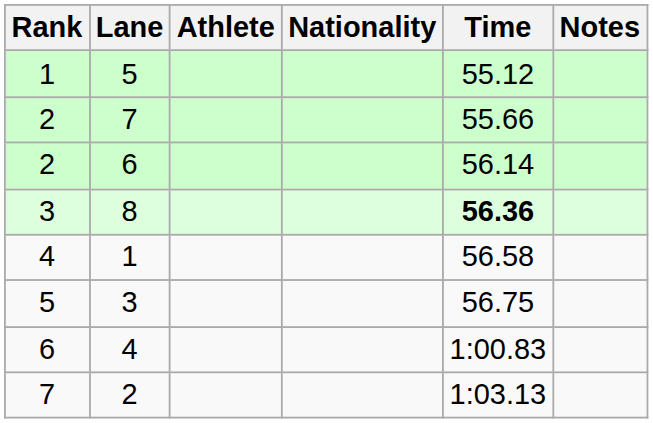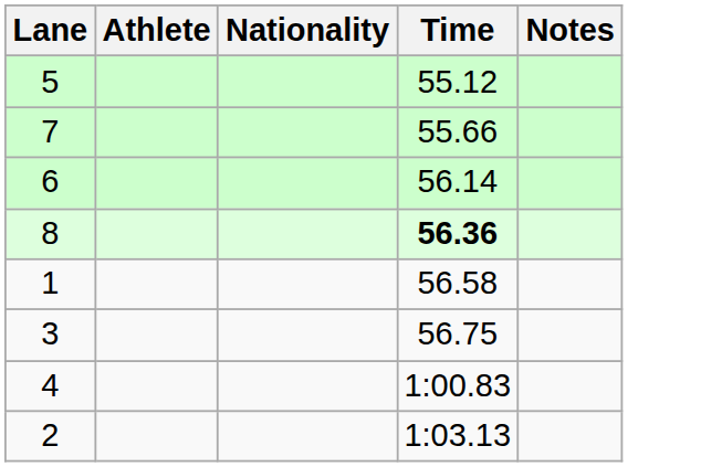- column: Rank | 1 | 2 | 2 | 3 | 4 | 5 | 6 | 7
